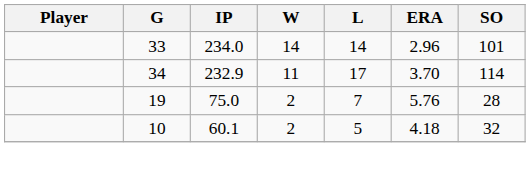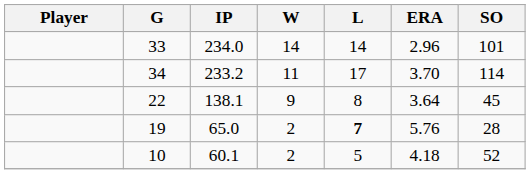34 | IP: 232.9 -> 233.2
+ row: 22 | 138.1 | 9 | 8 | 3.64 | 45
19 | IP: 75.0 -> 65.0
19 | L: normal -> bold
10 | SO: 32 -> 52
